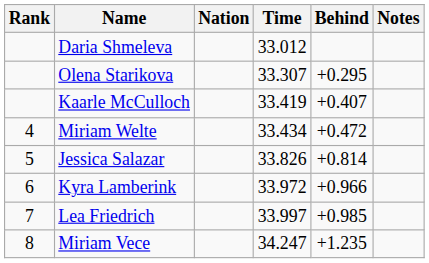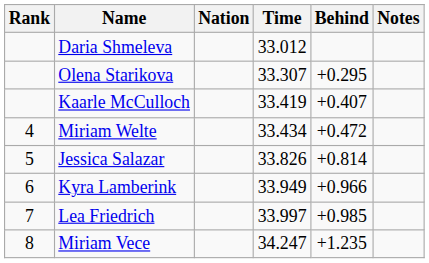Kyra Lamberink | Time: 33.972 -> 33.949
